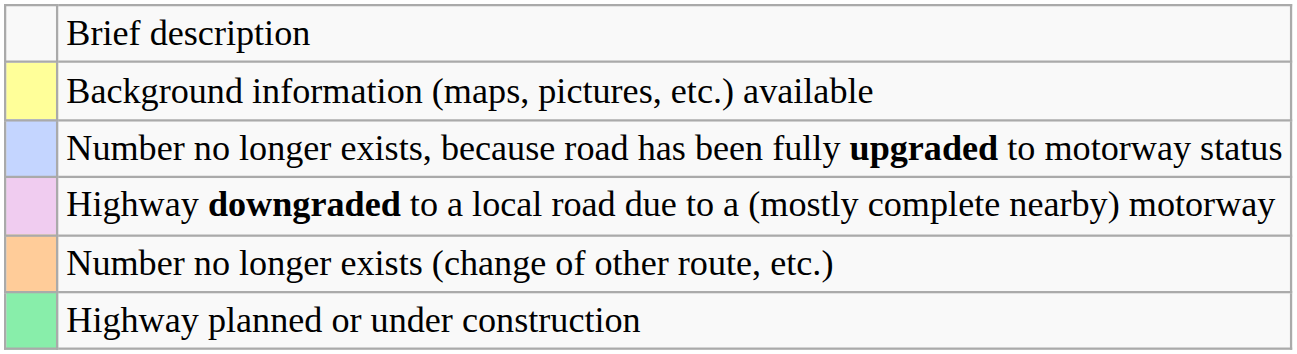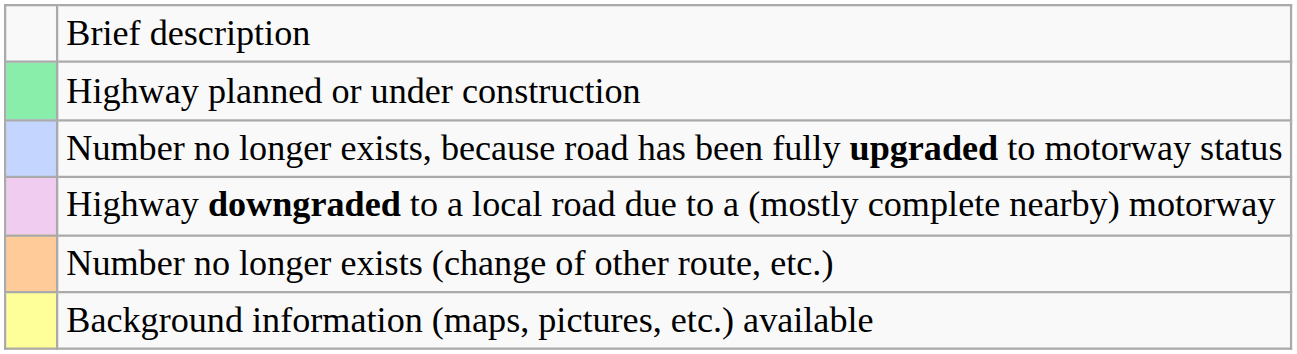rows swapped: Background information (maps, pictures, etc.) available <-> Highway planned or under construction
